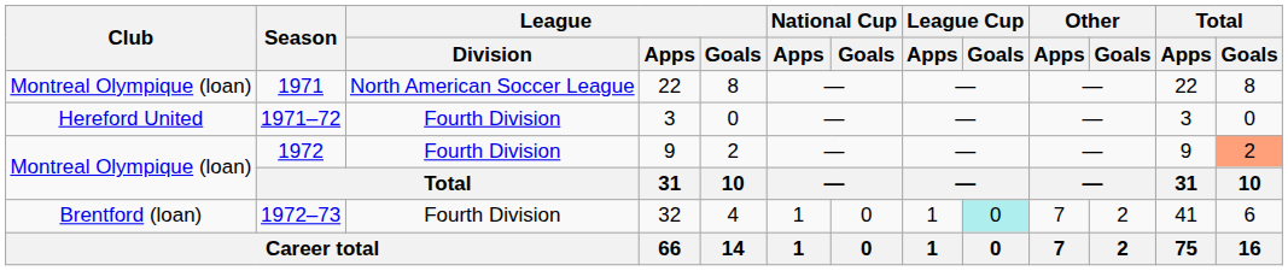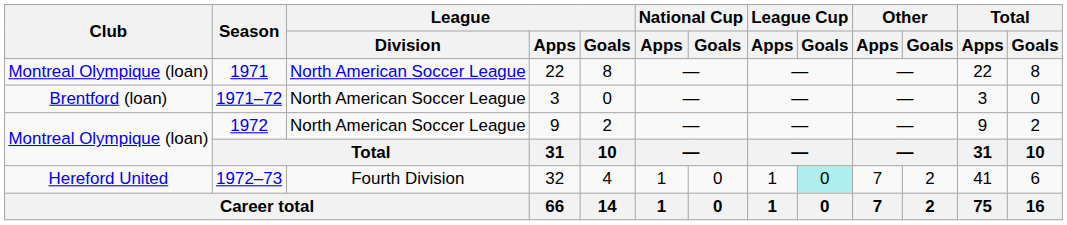1971–72 | Club: Hereford United -> Brentford (loan)
1971–72 | League / Division: Fourth Division -> North American Soccer League
1972 | League / Division: Fourth Division -> North American Soccer League
1972 | Total / Goals: lightsalmon background -> no background
1972–73 | Club: Brentford (loan) -> Hereford United
